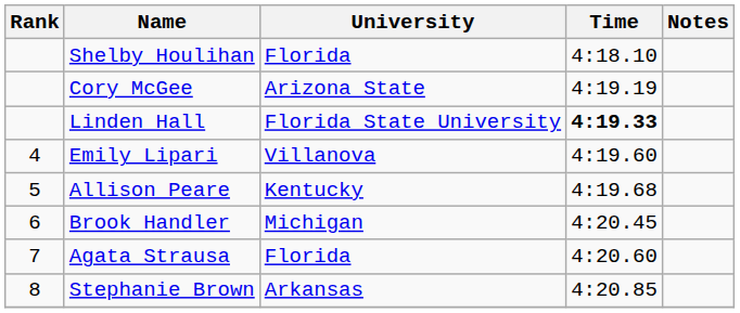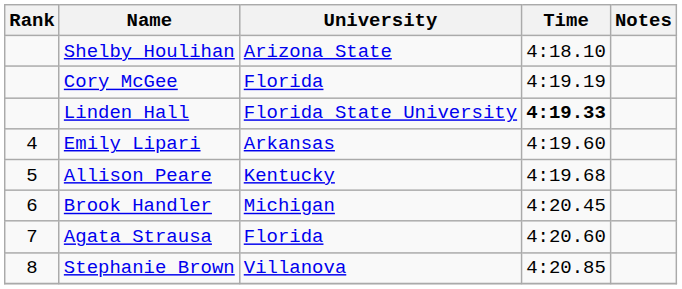Shelby Houlihan | University: Florida -> Arizona State
Cory McGee | University: Arizona State -> Florida
Emily Lipari | University: Villanova -> Arkansas
Stephanie Brown | University: Arkansas -> Villanova
